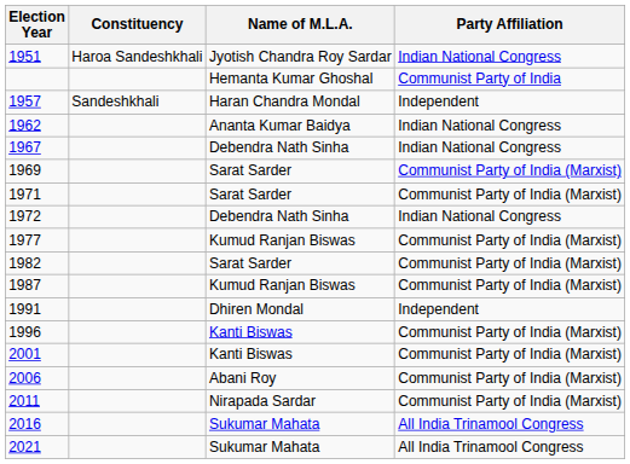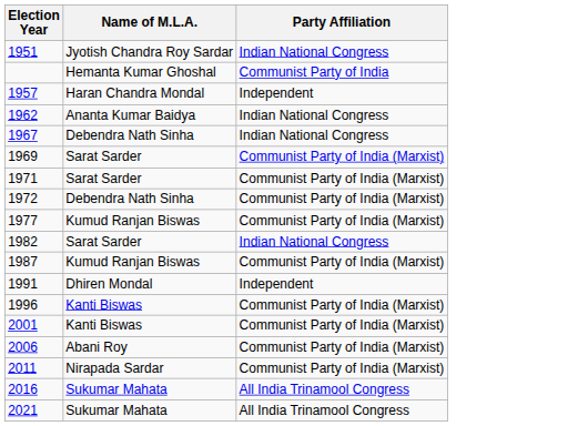- column: Constituency | Haroa Sandeshkhali | Sandeshkhali
1972 | Party Affiliation: Indian National Congress -> Communist Party of India (Marxist)
1982 | Party Affiliation: Communist Party of India (Marxist) -> Indian National Congress
